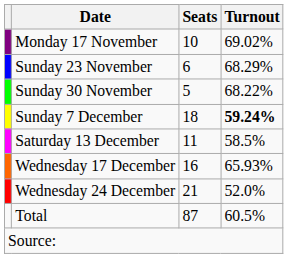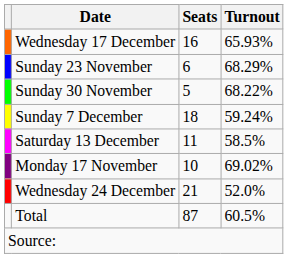rows swapped: Monday 17 November <-> Wednesday 17 December
Sunday 7 December | Turnout: bold -> normal
